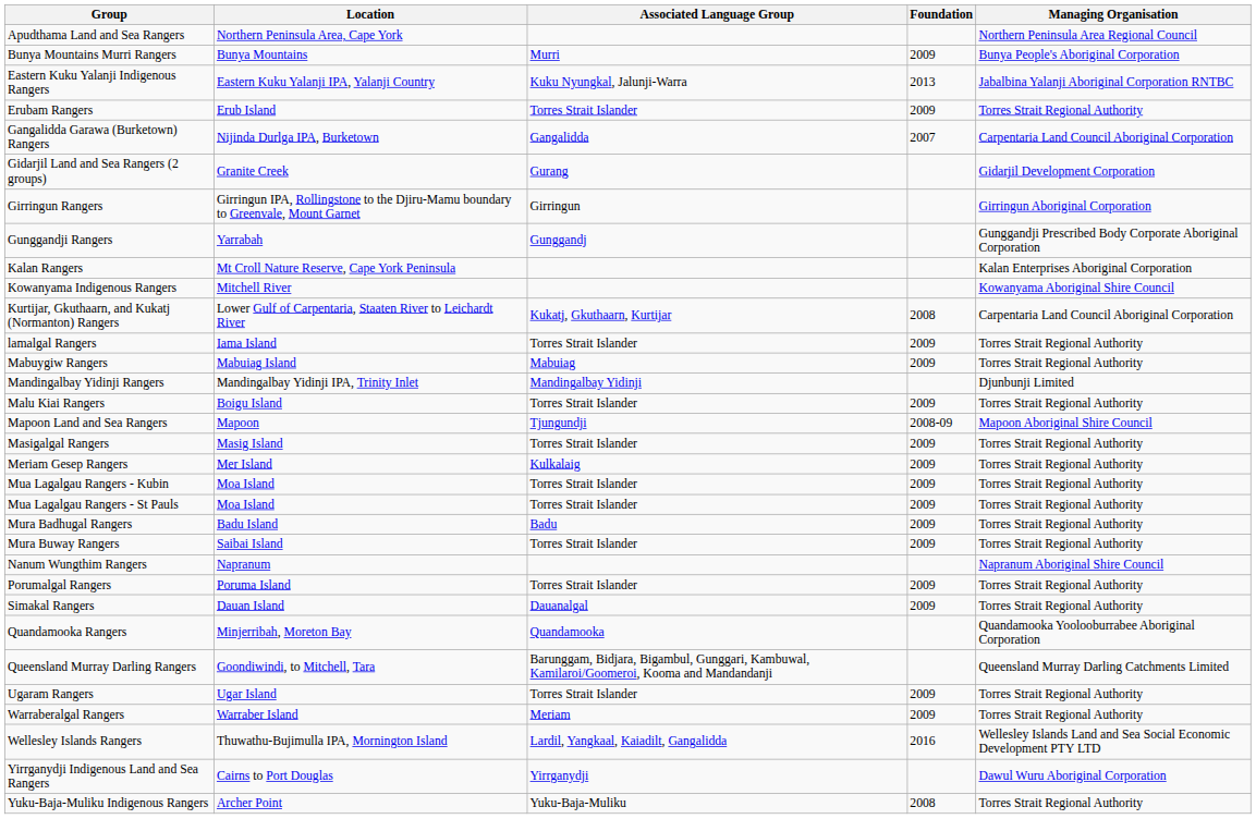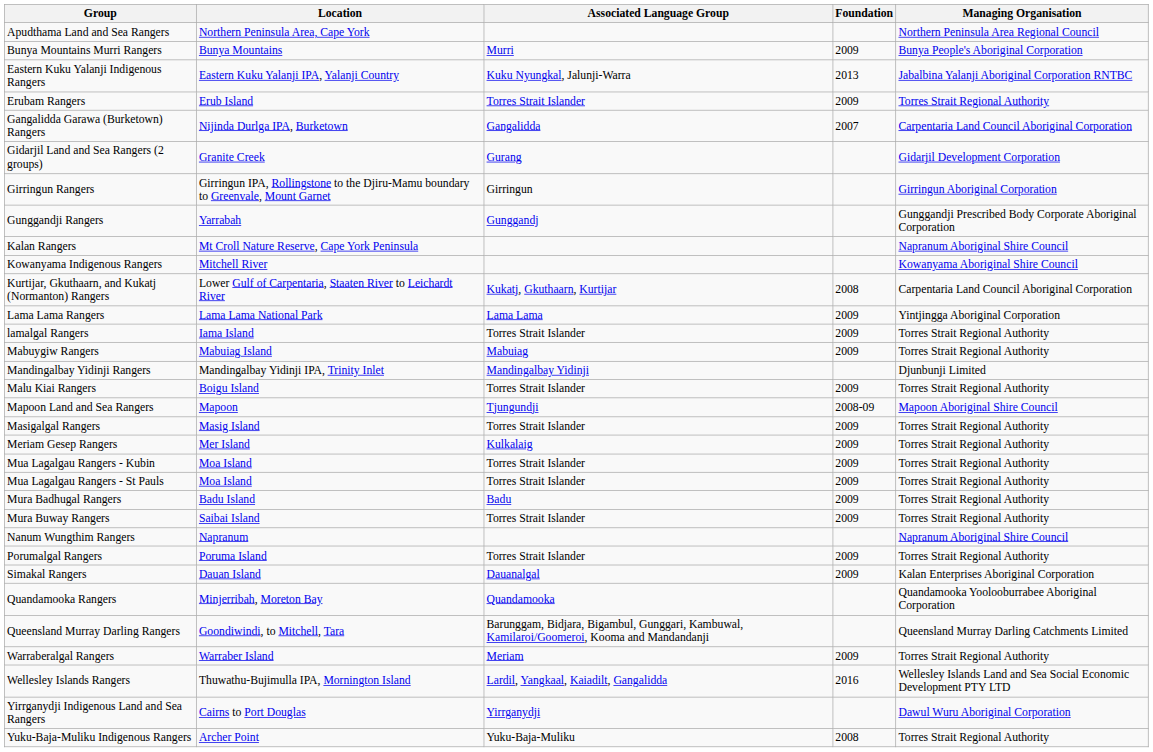Kalan Rangers | Managing Organisation: Kalan Enterprises Aboriginal Corporation -> Napranum Aboriginal Shire Council
+ row: Lama Lama Rangers | Lama Lama National Park | Lama Lama | 2009 | Yintjingga Aboriginal Corporation
Simakal Rangers | Managing Organisation: Torres Strait Regional Authority -> Kalan Enterprises Aboriginal Corporation
- row: Ugaram Rangers | Ugar Island | Torres Strait Islander | 2009 | Torres Strait Regional Authority
